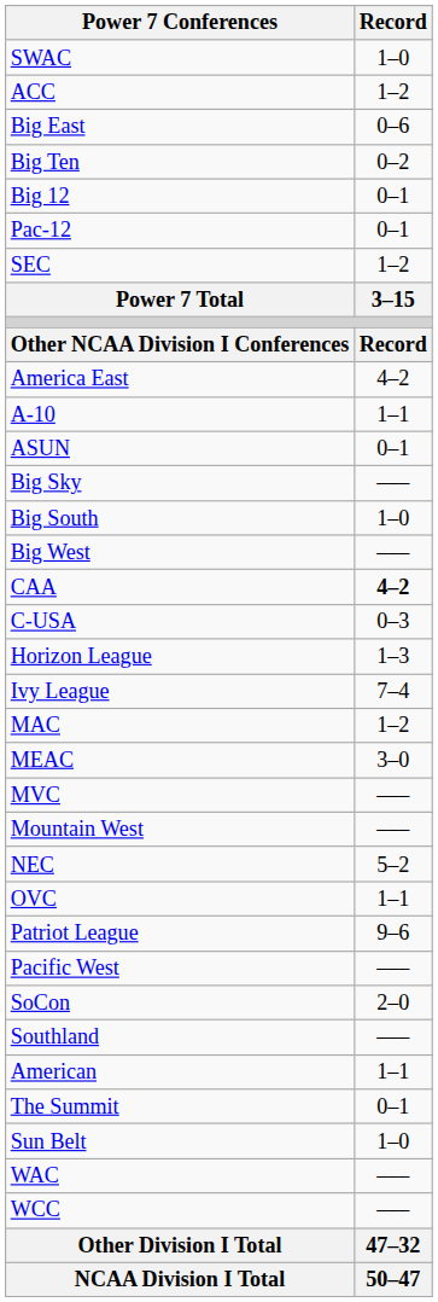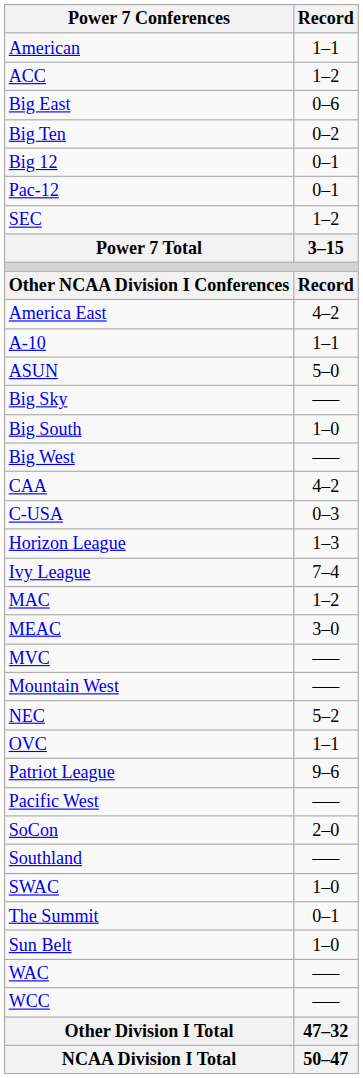rows swapped: American <-> SWAC
ASUN | Record: 0–1 -> 5–0
CAA | Record: bold -> normal
